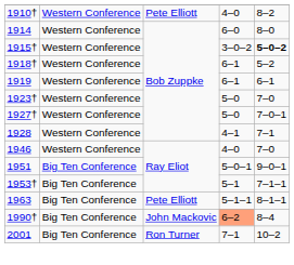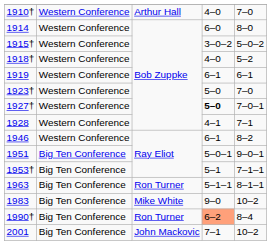1910† | column 3: Pete Elliott -> Arthur Hall
1910† | column 5: 8–2 -> 7–0
1915† | column 5: bold -> normal
1918† | column 4: 6–1 -> 4–0
1927† | column 4: normal -> bold
1946 | column 4: 4–0 -> 6–1
1946 | column 5: 7–0 -> 8–2
1963 | column 3: Pete Elliott -> Ron Turner
+ row: 1983 | Big Ten Conference | Mike White | 9–0 | 10–2
1990† | column 3: John Mackovic -> Ron Turner
2001 | column 3: Ron Turner -> John Mackovic
